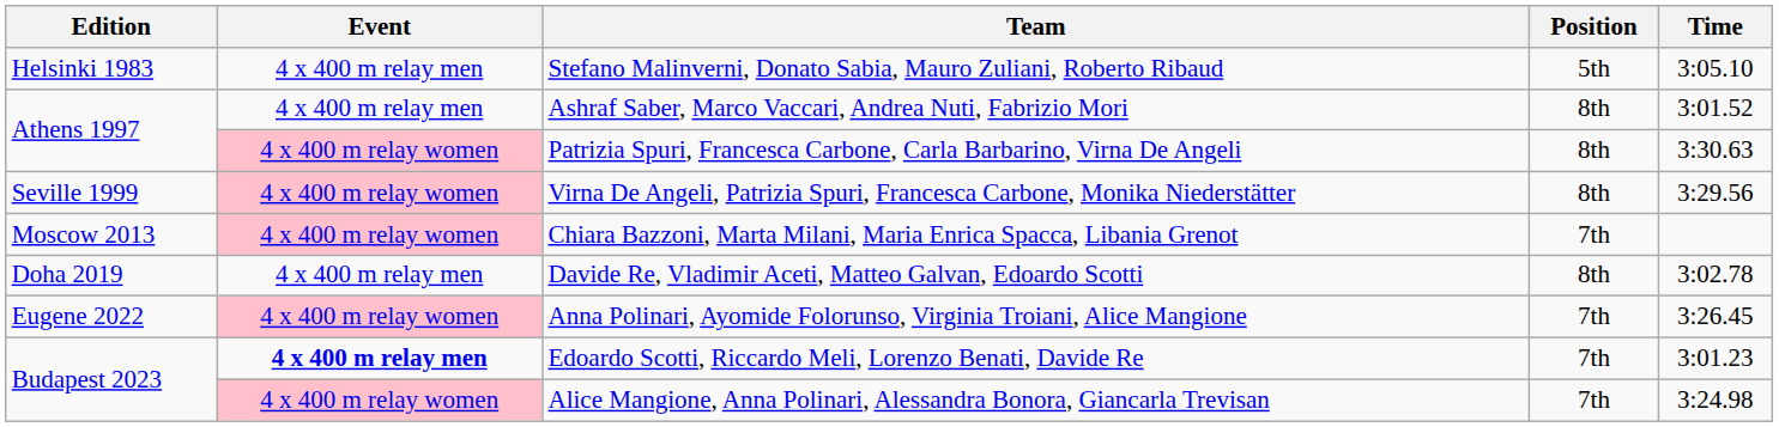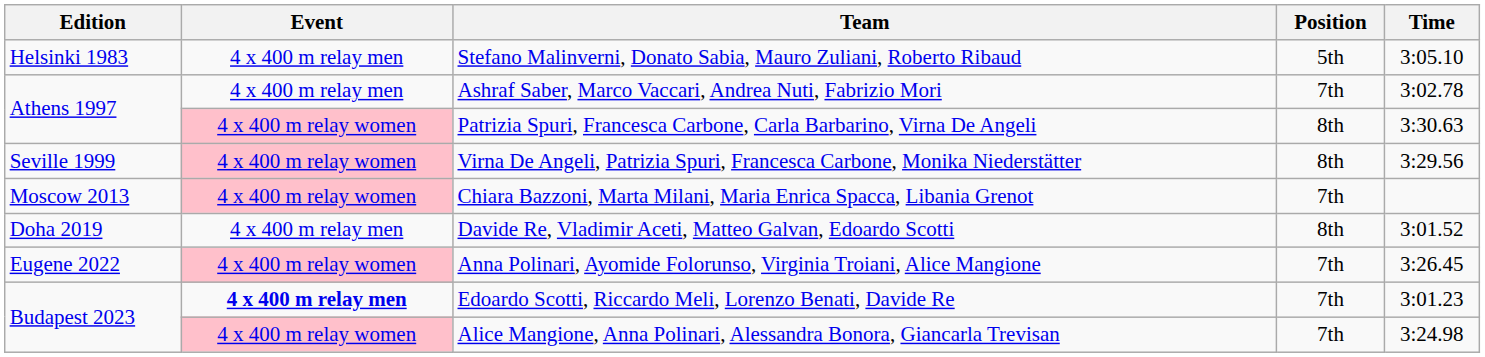Ashraf Saber, Marco Vaccari, Andrea Nuti, Fabrizio Mori | Position: 8th -> 7th
Ashraf Saber, Marco Vaccari, Andrea Nuti, Fabrizio Mori | Time: 3:01.52 -> 3:02.78
Davide Re, Vladimir Aceti, Matteo Galvan, Edoardo Scotti | Time: 3:02.78 -> 3:01.52
